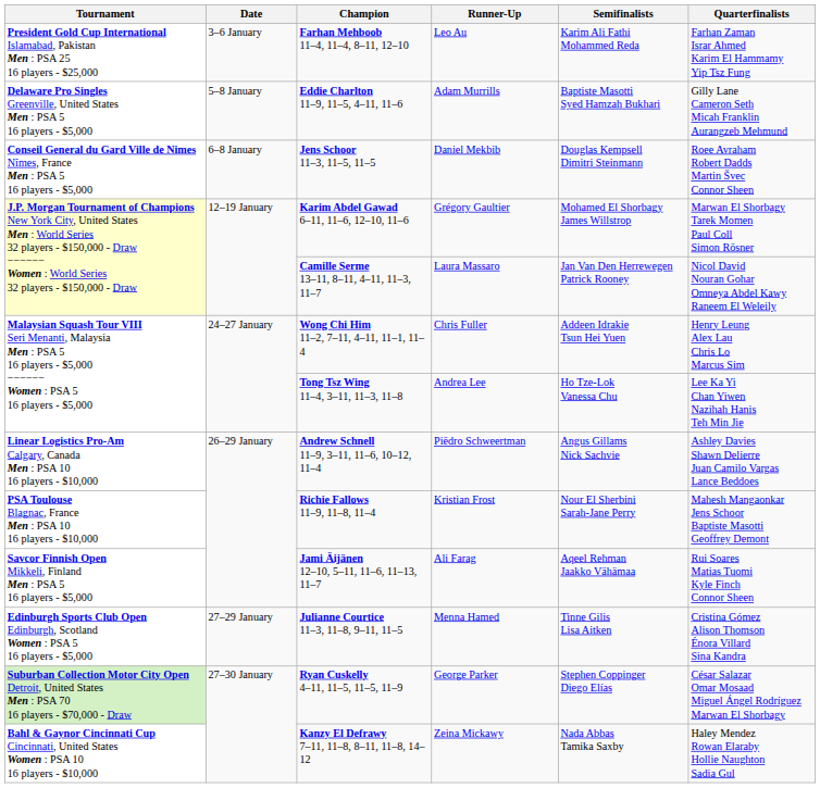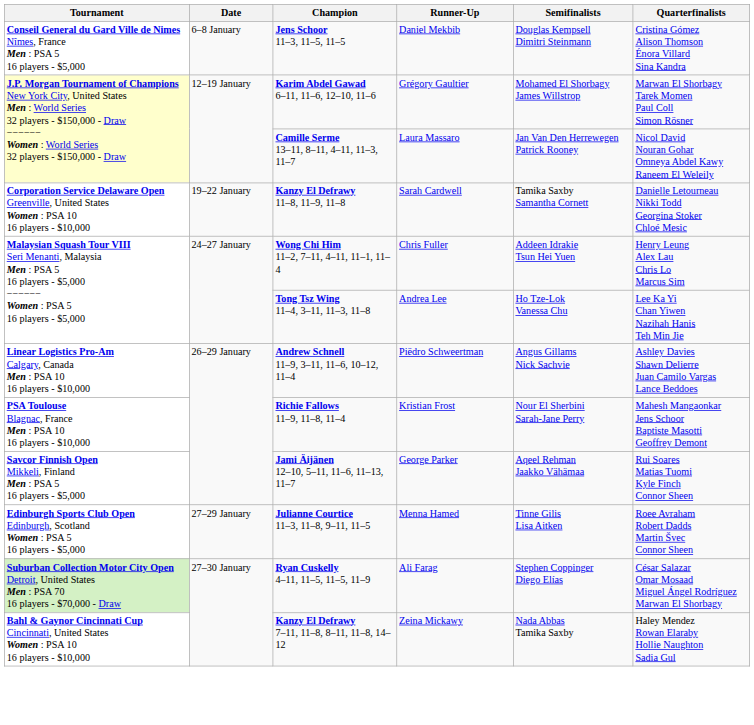- row: President Gold Cup International Islamabad, Pakistan Men : PSA 25 16 players - $25,000 | 3–6 January | Farhan Mehboob 11–4, 11–4, 8–11, 12–10 | Leo Au | Karim Ali Fathi Mohammed Reda | Farhan Zaman Israr Ahmed Karim El Hammamy Yip Tsz Fung
- row: Delaware Pro Singles Greenville, United States Men : PSA 5 16 players - $5,000 | 5–8 January | Eddie Charlton 11–9, 11–5, 4–11, 11–6 | Adam Murrills | Baptiste Masotti Syed Hamzah Bukhari | Gilly Lane Cameron Seth Micah Franklin Aurangzeb Mehmund
Jens Schoor 11–3, 11–5, 11–5 | Quarterfinalists: Roee Avraham Robert Dadds Martin Švec Connor Sheen -> Cristina Gómez Alison Thomson Énora Villard Sina Kandra
+ row: Corporation Service Delaware Open Greenville, United States Women : PSA 10 16 players - $10,000 | 19–22 January | Kanzy El Defrawy 11–8, 11–9, 11–8 | Sarah Cardwell | Tamika Saxby Samantha Cornett | Danielle Letourneau Nikki Todd Georgina Stoker Chloé Mesic
Jami Äijänen 12–10, 5–11, 11–6, 11–13, 11–7 | Runner-Up: Ali Farag -> George Parker
Julianne Courtice 11–3, 11–8, 9–11, 11–5 | Quarterfinalists: Cristina Gómez Alison Thomson Énora Villard Sina Kandra -> Roee Avraham Robert Dadds Martin Švec Connor Sheen
Ryan Cuskelly 4–11, 11–5, 11–5, 11–9 | Runner-Up: George Parker -> Ali Farag
